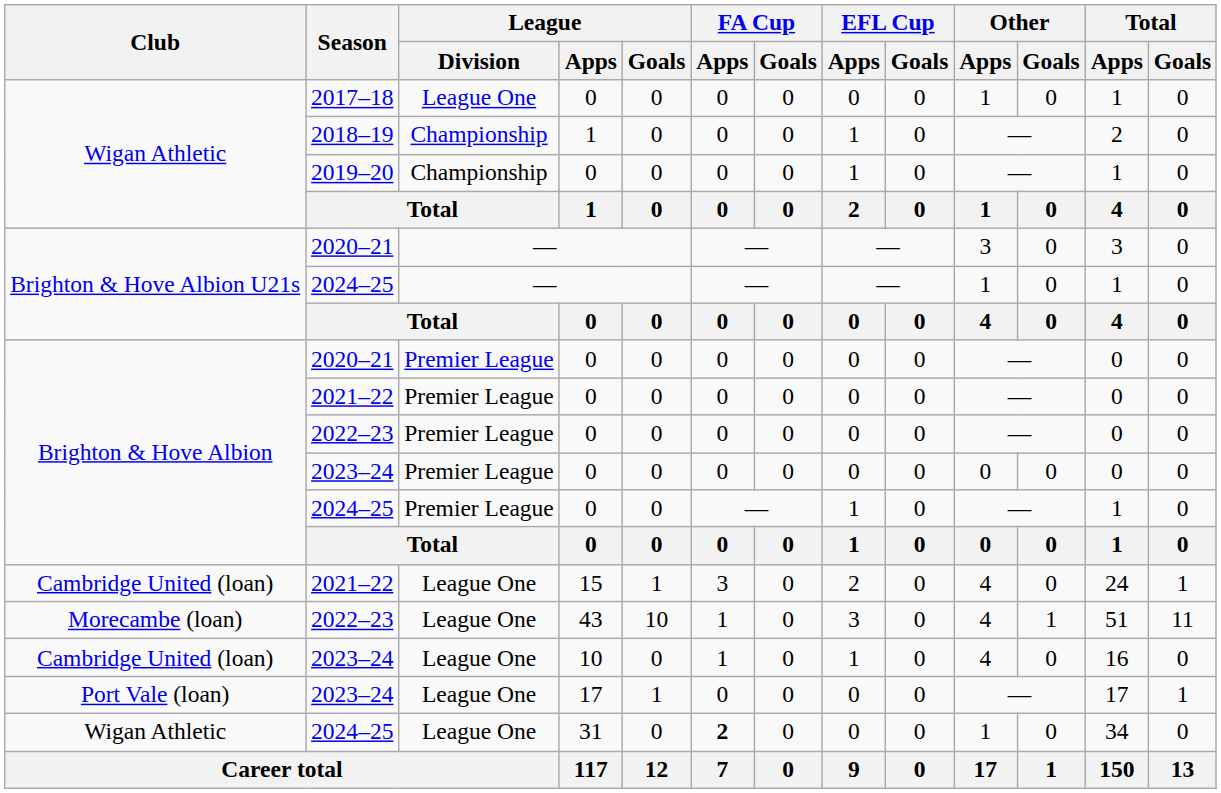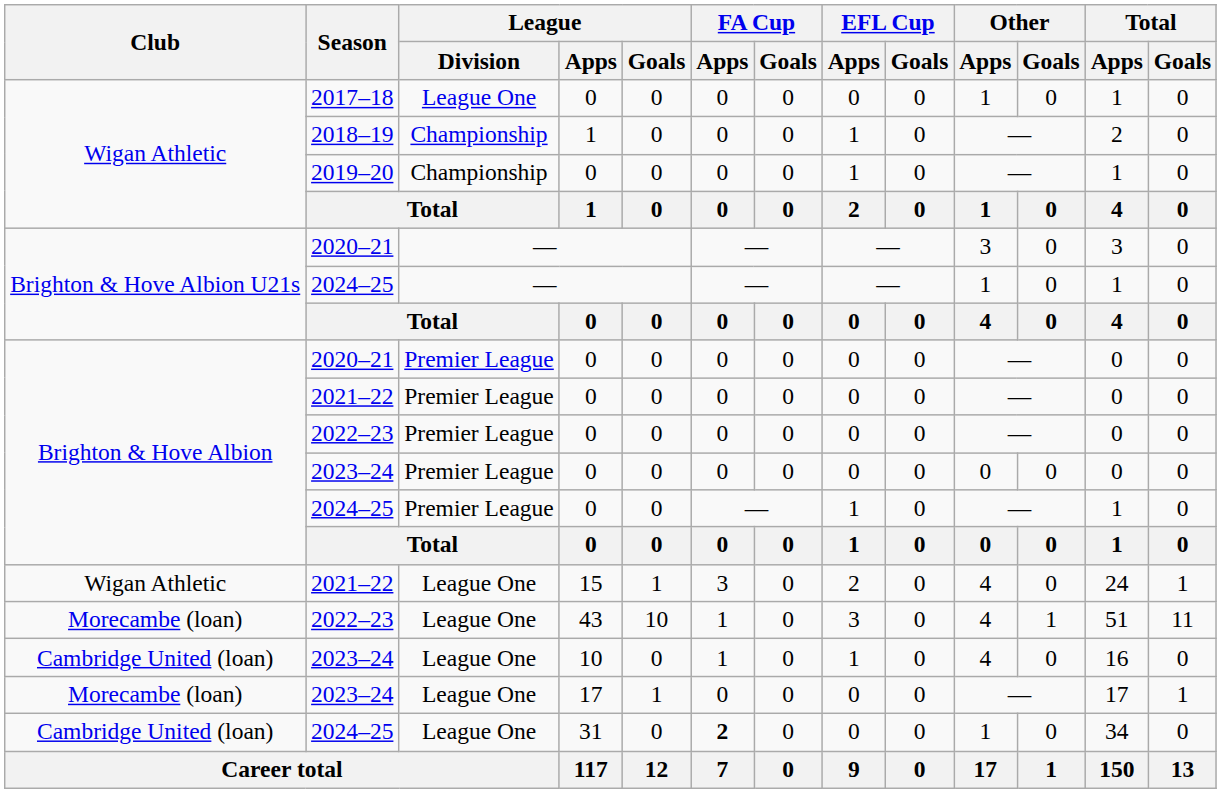2021–22 / 15 | Club: Cambridge United (loan) -> Wigan Athletic
2023–24 / 17 | Club: Port Vale (loan) -> Morecambe (loan)
2024–25 / 31 | Club: Wigan Athletic -> Cambridge United (loan)
